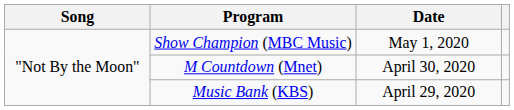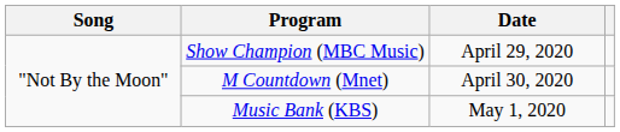Show Champion (MBC Music) | Date: May 1, 2020 -> April 29, 2020
Music Bank (KBS) | Date: April 29, 2020 -> May 1, 2020
